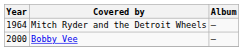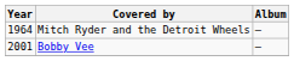Bobby Vee | Year: 2000 -> 2001
